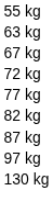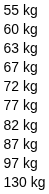+ row: 60 kg
